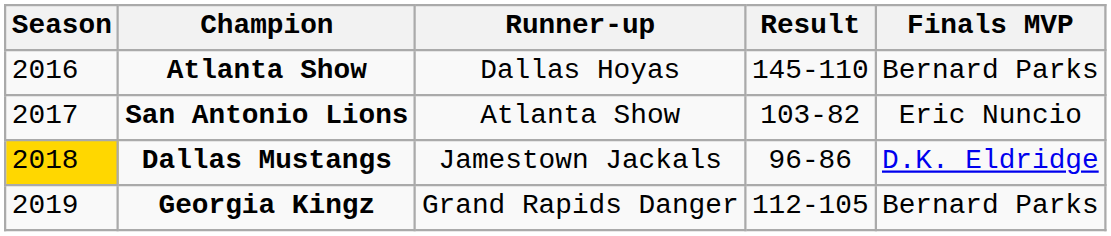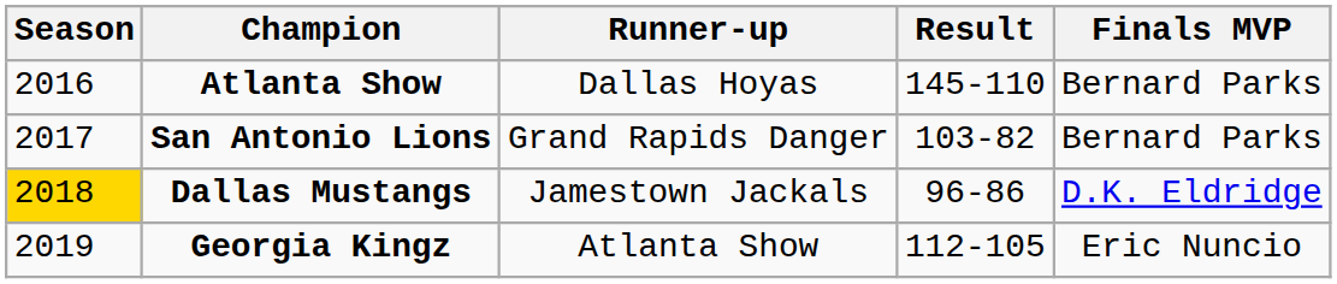San Antonio Lions | Runner-up: Atlanta Show -> Grand Rapids Danger
San Antonio Lions | Finals MVP: Eric Nuncio -> Bernard Parks
Georgia Kingz | Runner-up: Grand Rapids Danger -> Atlanta Show
Georgia Kingz | Finals MVP: Bernard Parks -> Eric Nuncio
